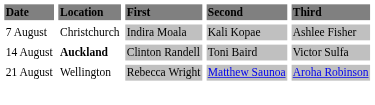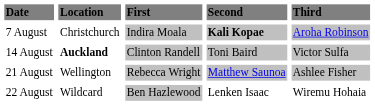7 August | Second: normal -> bold
7 August | Third: Ashlee Fisher -> Aroha Robinson
21 August | Third: Aroha Robinson -> Ashlee Fisher
+ row: 22 August | Wildcard | Ben Hazlewood | Lenken Isaac | Wiremu Hohaia
